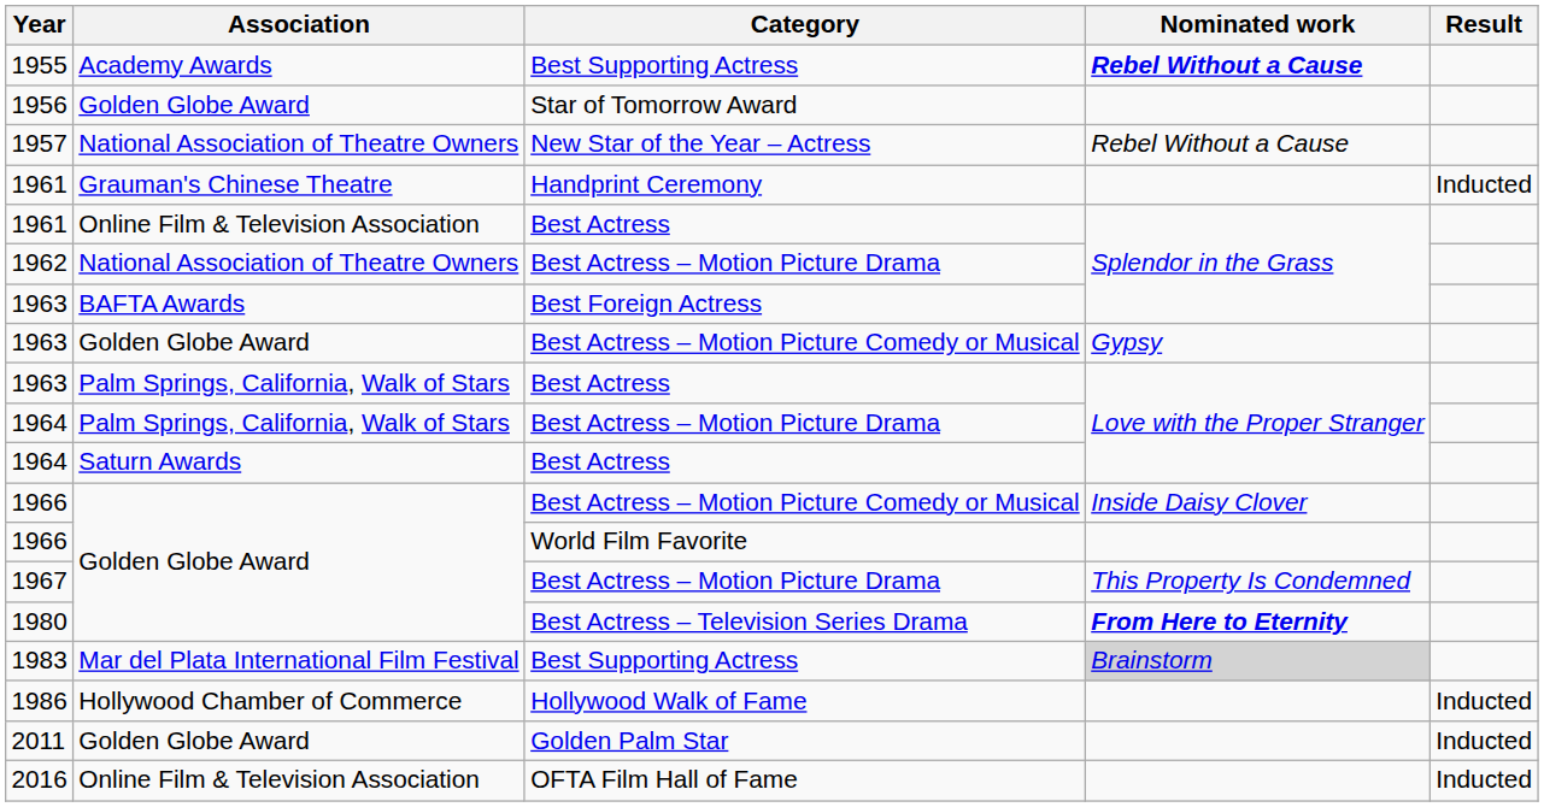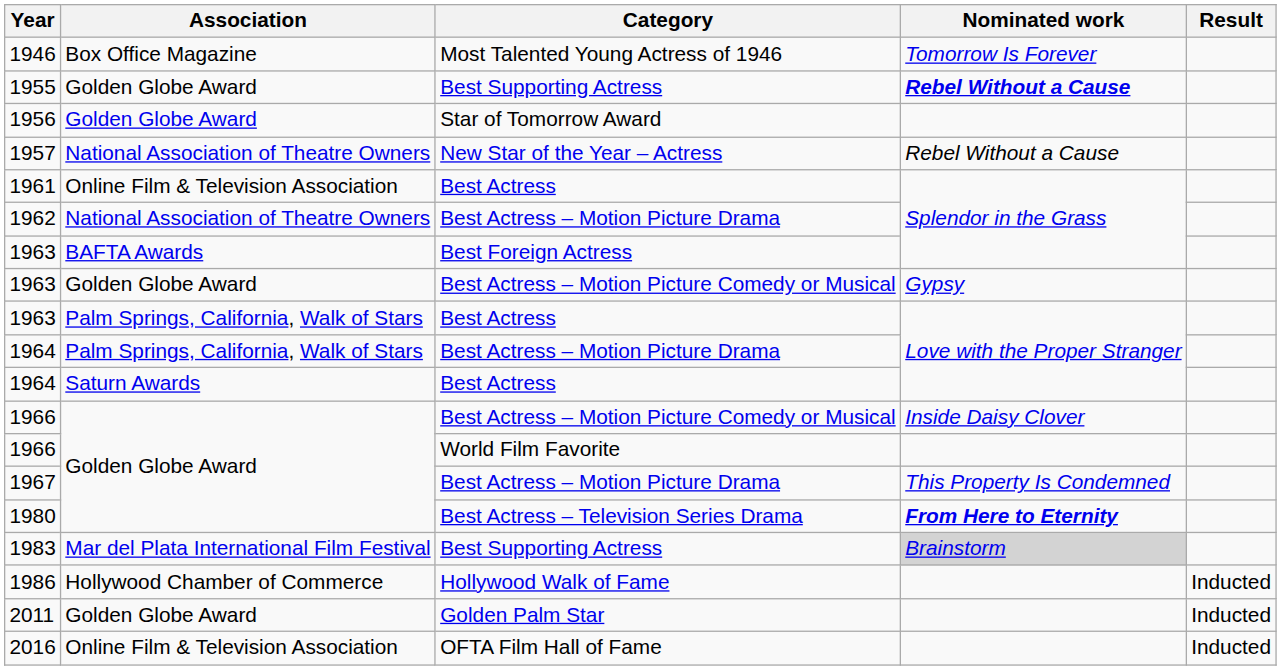+ row: 1946 | Box Office Magazine | Most Talented Young Actress of 1946 | Tomorrow Is Forever
1955 | Association: Academy Awards -> Golden Globe Award
- row: 1961 | Grauman's Chinese Theatre | Handprint Ceremony | Inducted
